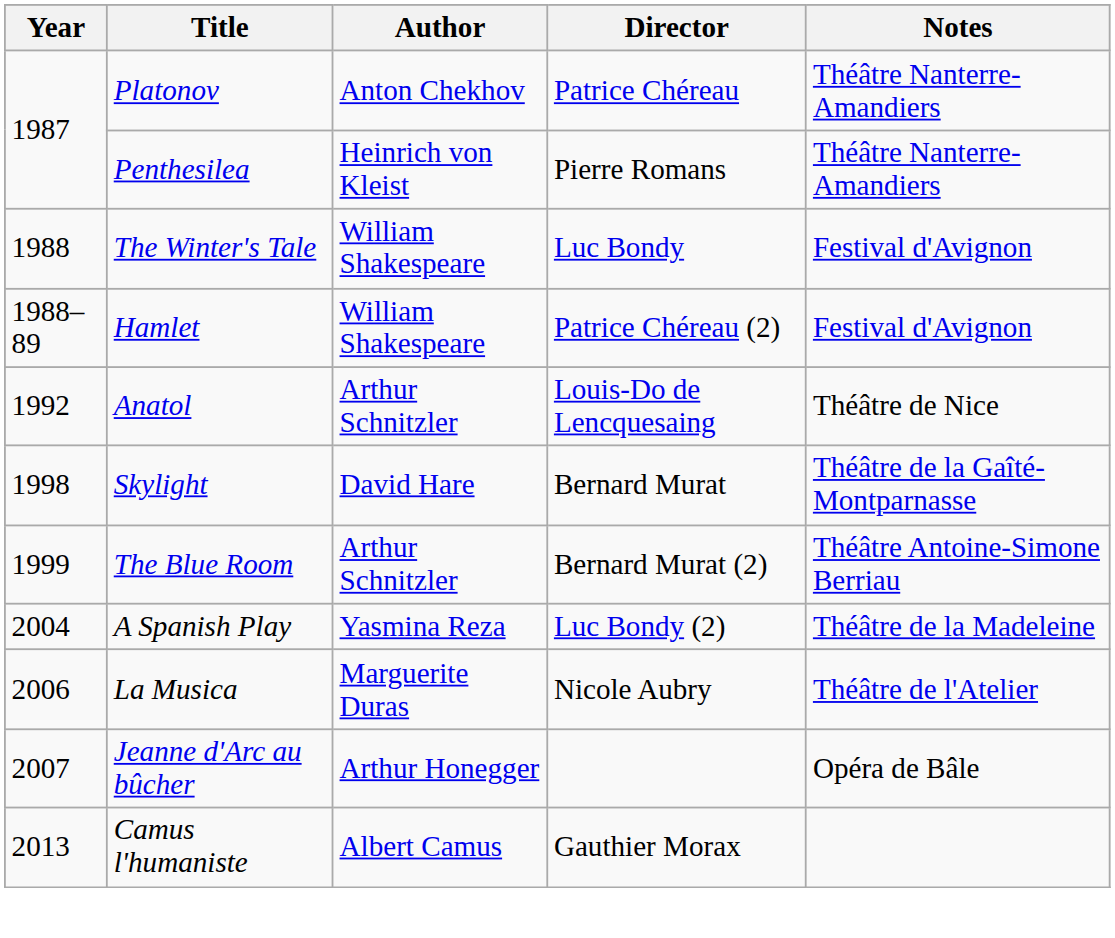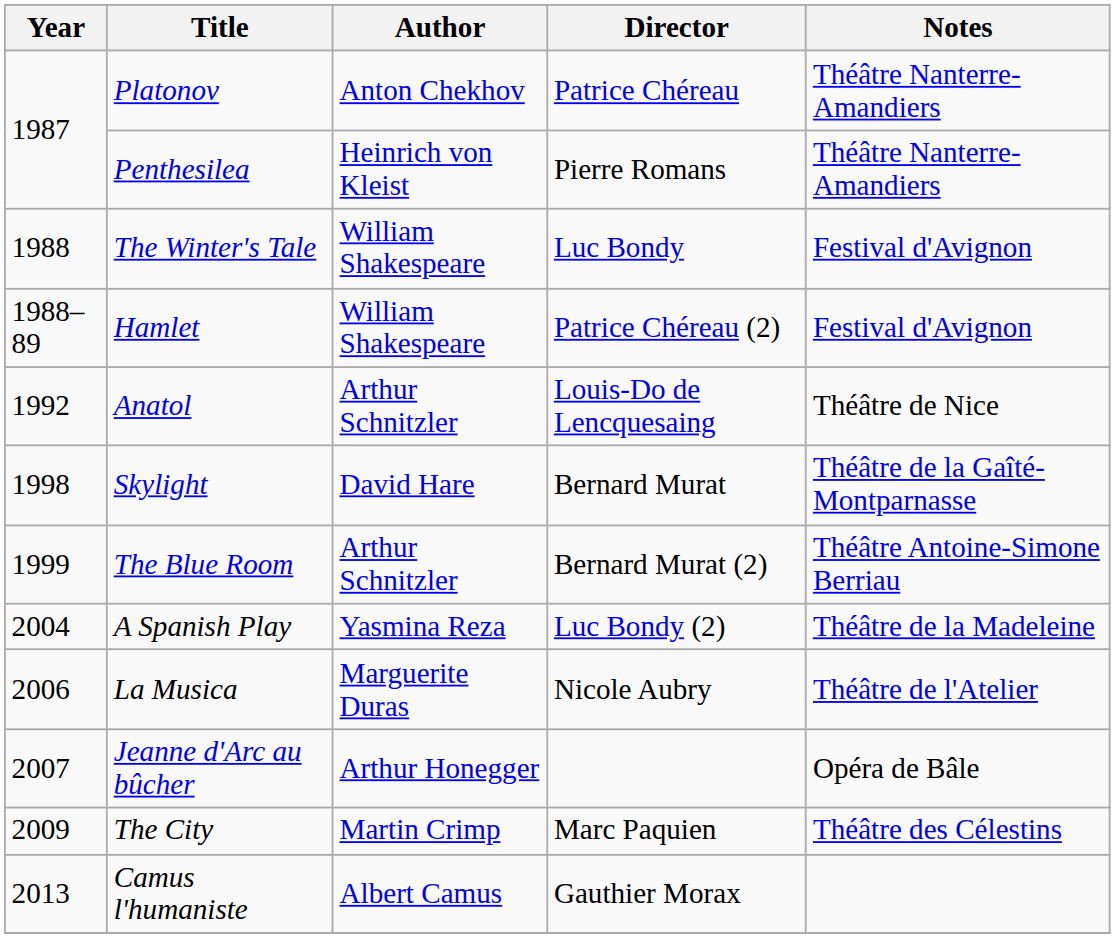+ row: 2009 | The City | Martin Crimp | Marc Paquien | Théâtre des Célestins
